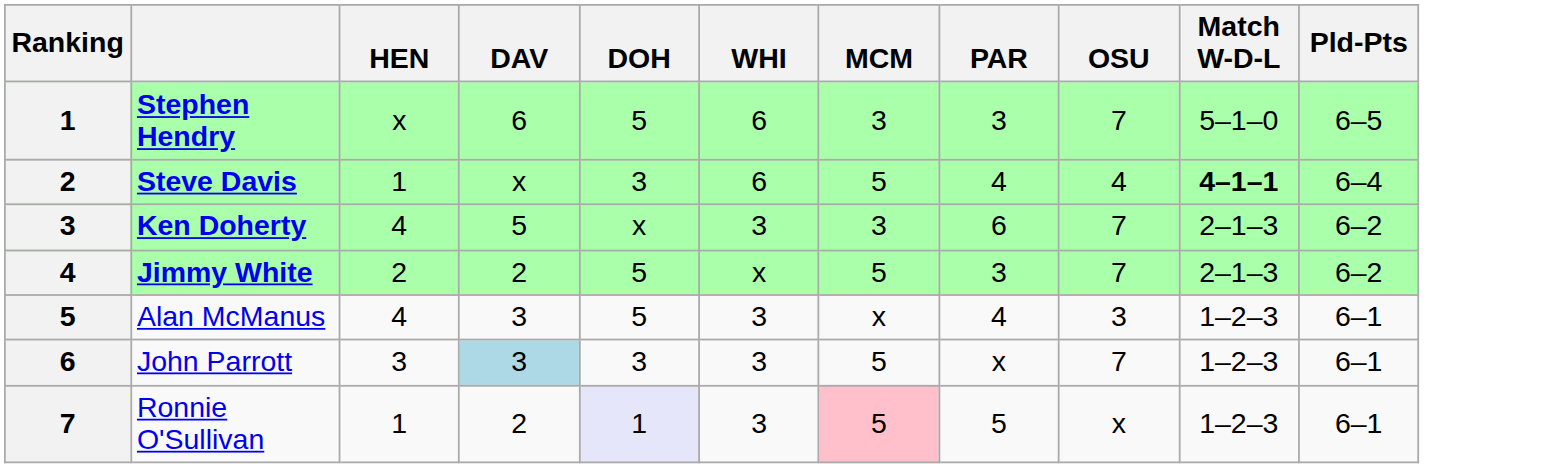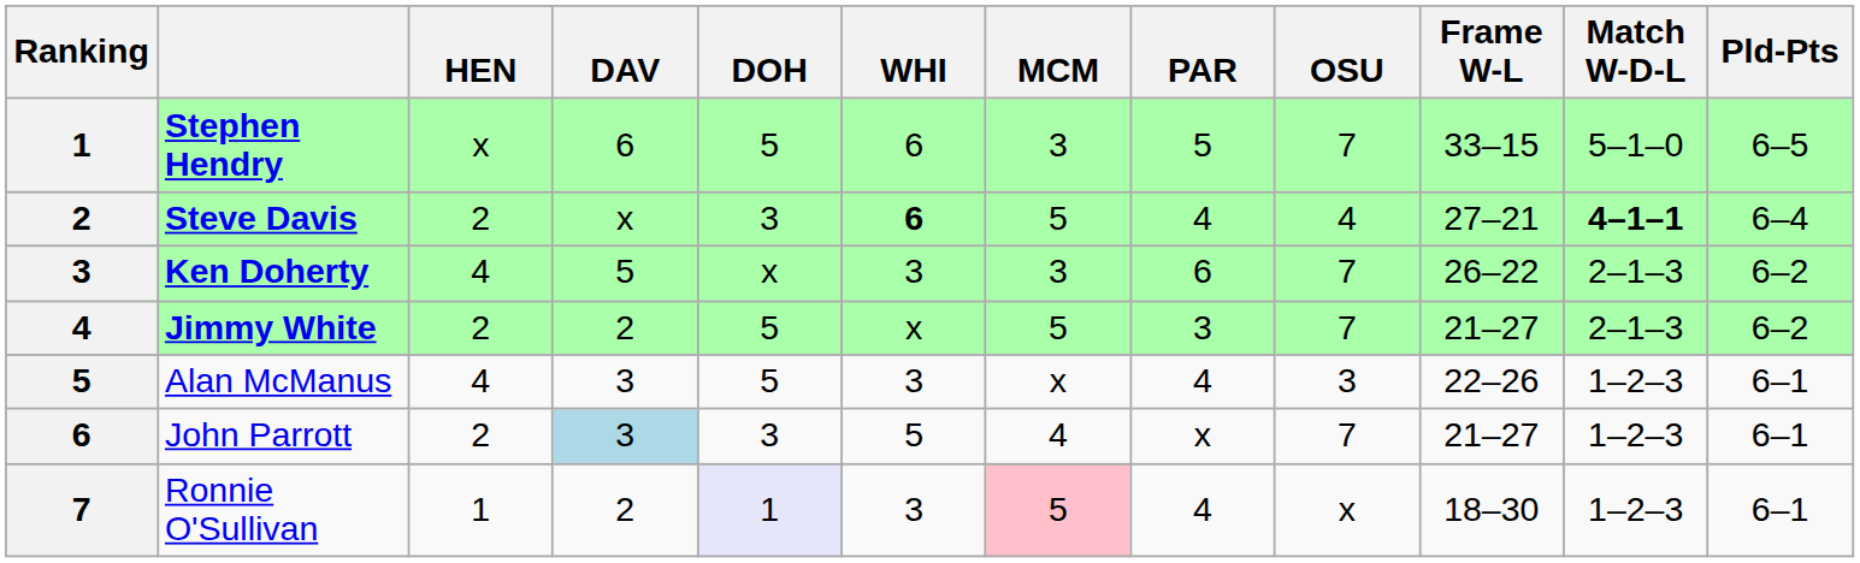+ column: Frame W-L | 33–15 | 27–21 | 26–22 | 21–27 | 22–26 | 21–27 | 18–30
Stephen Hendry | PAR: 3 -> 5
Steve Davis | HEN: 1 -> 2
Steve Davis | WHI: normal -> bold
John Parrott | HEN: 3 -> 2
John Parrott | WHI: 3 -> 5
John Parrott | MCM: 5 -> 4
Ronnie O'Sullivan | PAR: 5 -> 4
